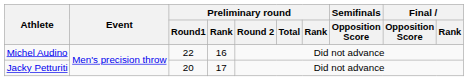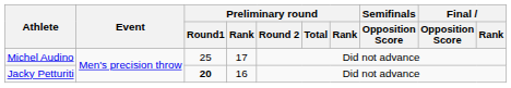Michel Audino | Preliminary round / Round1: 22 -> 25
Michel Audino | column 4: 16 -> 17
Jacky Petturiti | Preliminary round / Round1: normal -> bold
Jacky Petturiti | column 4: 17 -> 16
